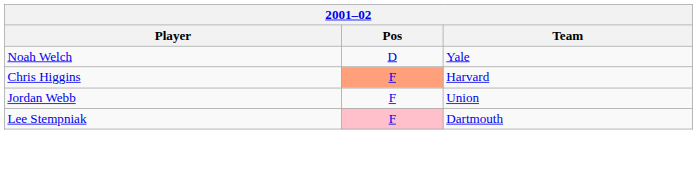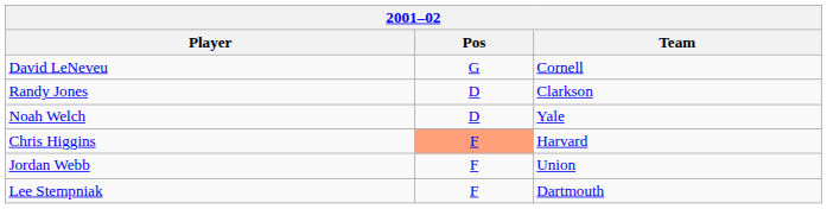+ row: David LeNeveu | G | Cornell
+ row: Randy Jones | D | Clarkson
Lee Stempniak | Pos: pink background -> no background
